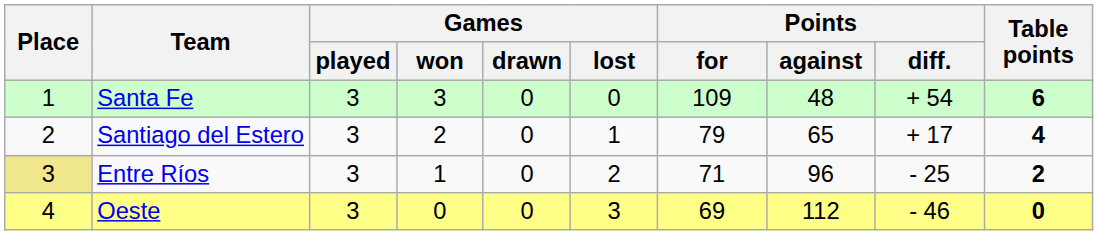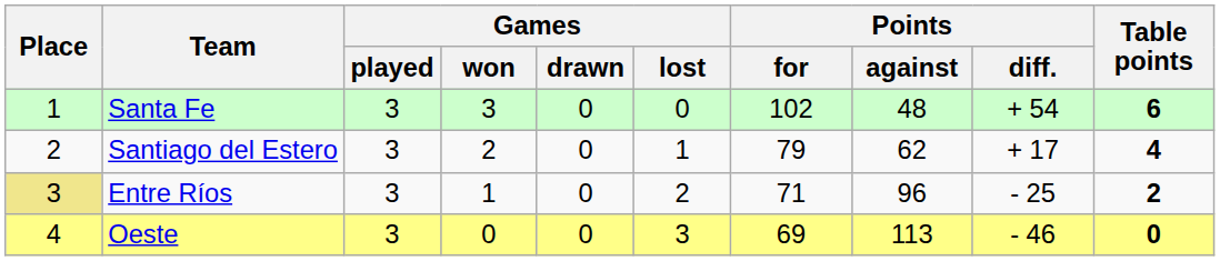Santa Fe | Points / for: 109 -> 102
Santiago del Estero | Points / against: 65 -> 62
Oeste | Points / against: 112 -> 113
